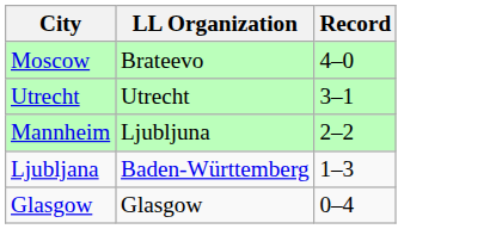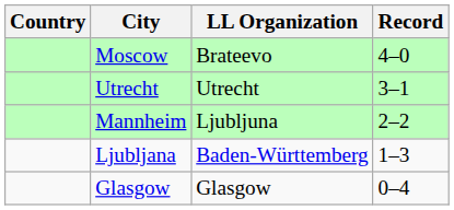+ column: Country
